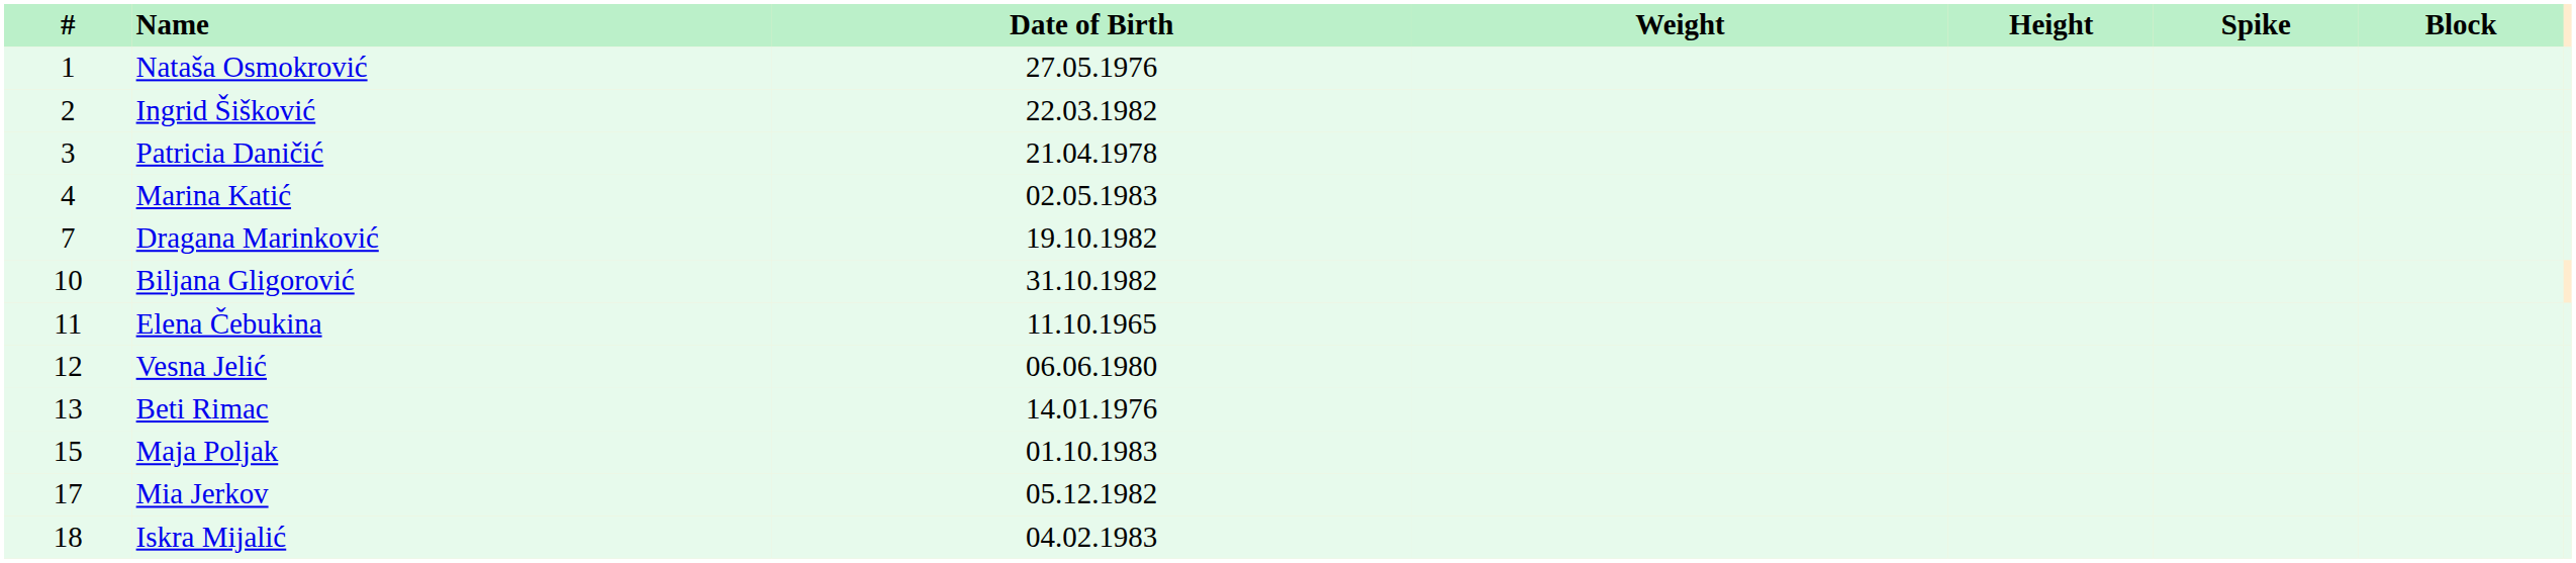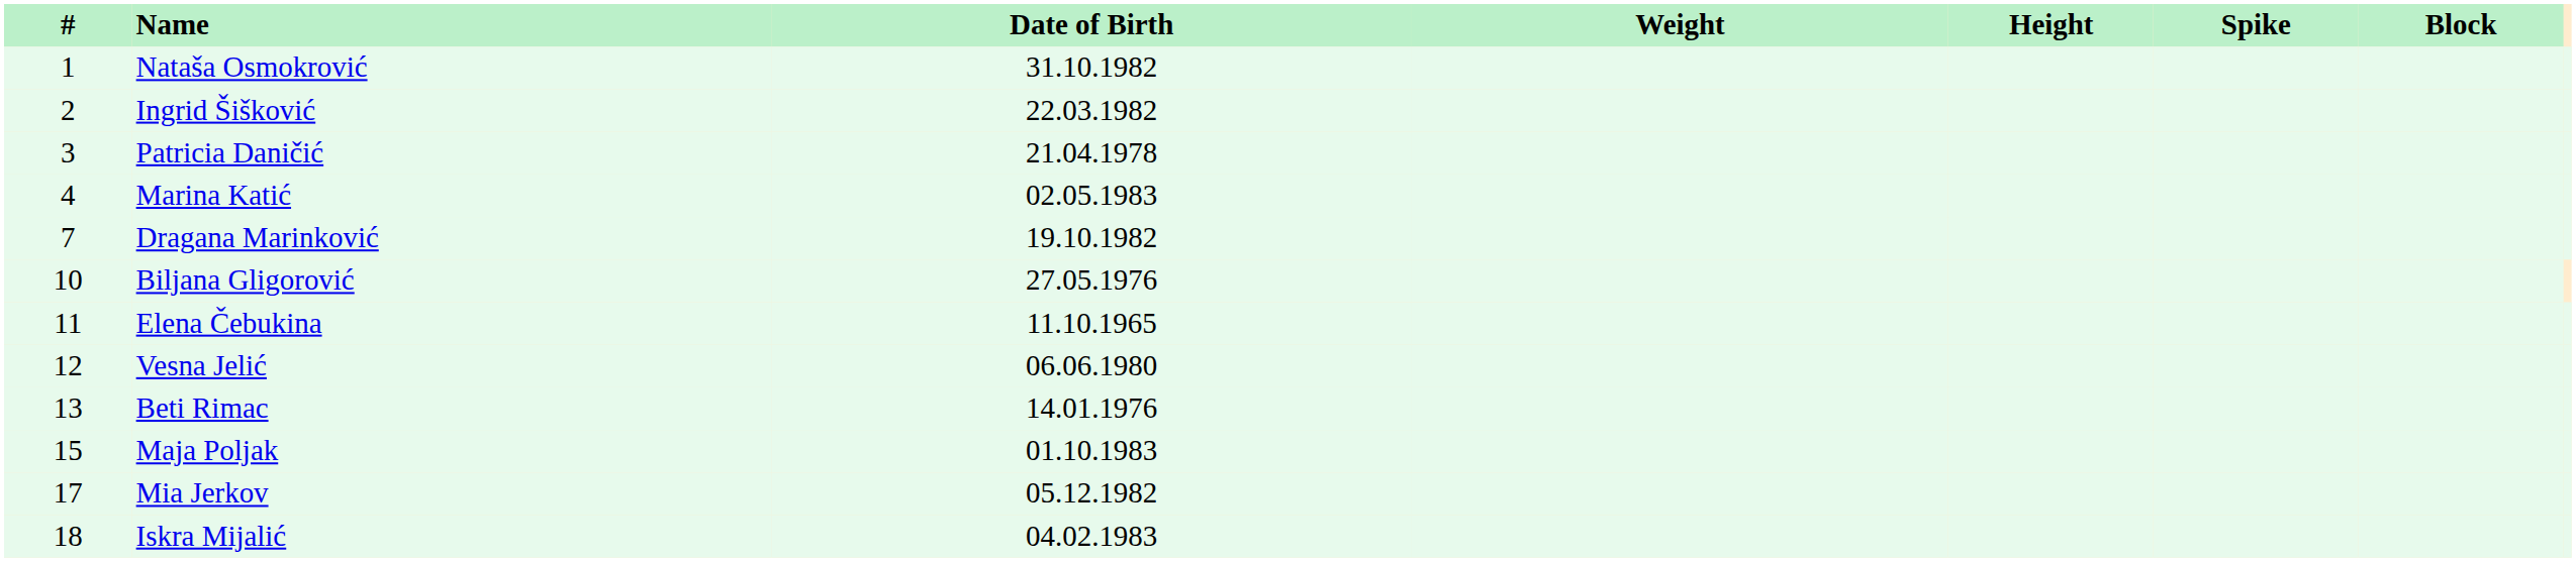Nataša Osmokrović | Date of Birth: 27.05.1976 -> 31.10.1982
Biljana Gligorović | Date of Birth: 31.10.1982 -> 27.05.1976
